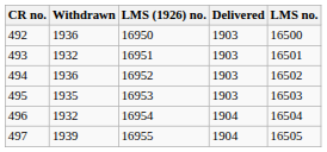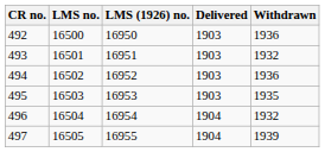columns swapped: LMS no. <-> Withdrawn
